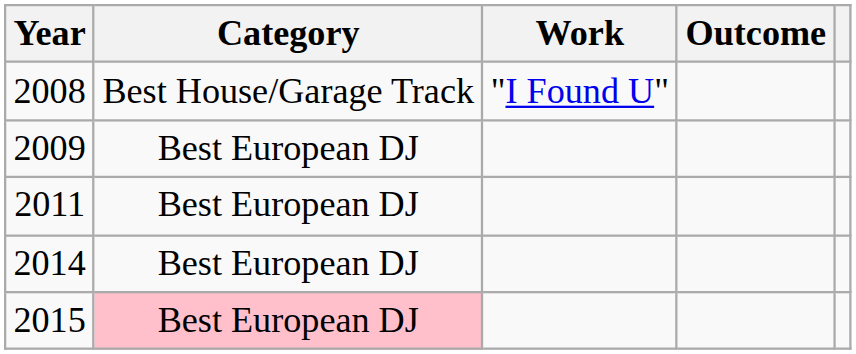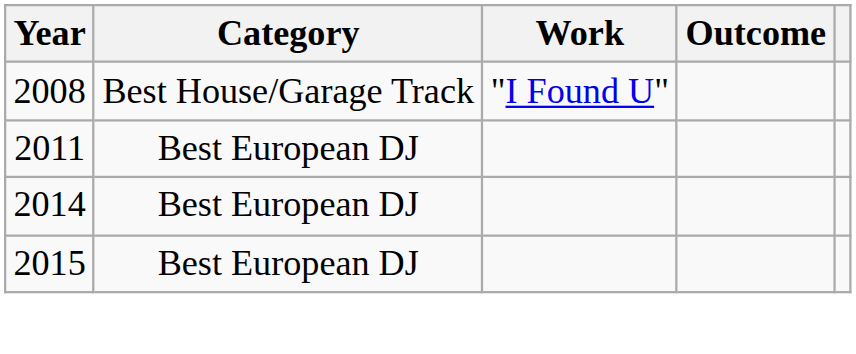- row: 2009 | Best European DJ
2015 | Category: pink background -> no background
